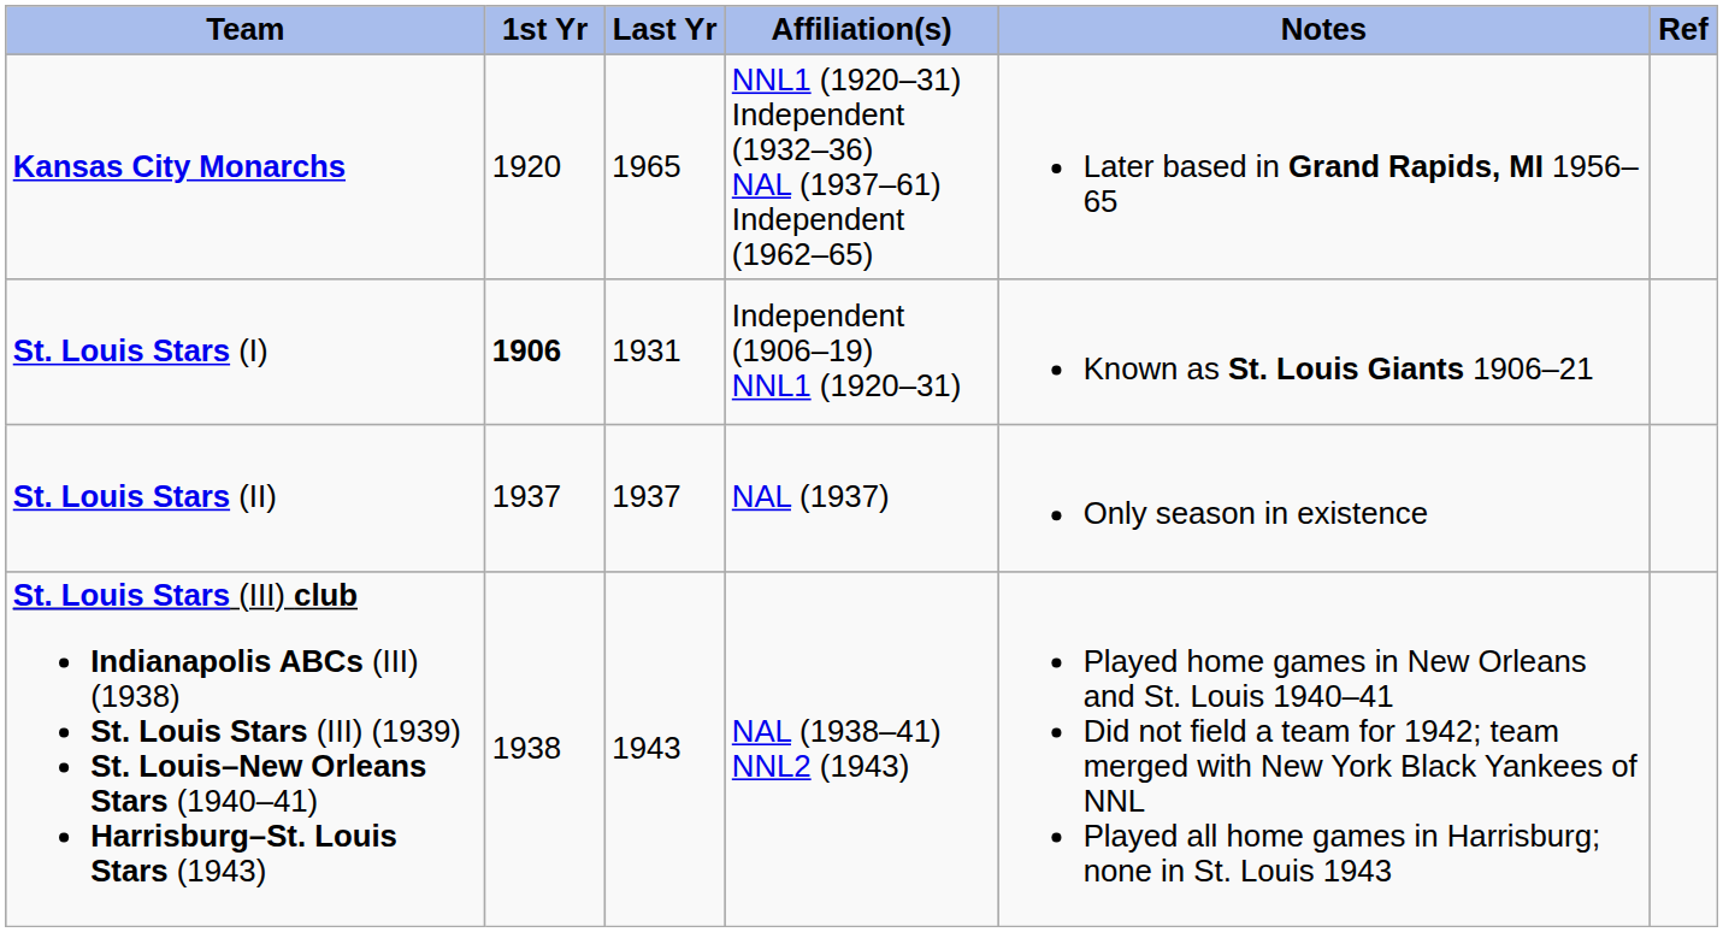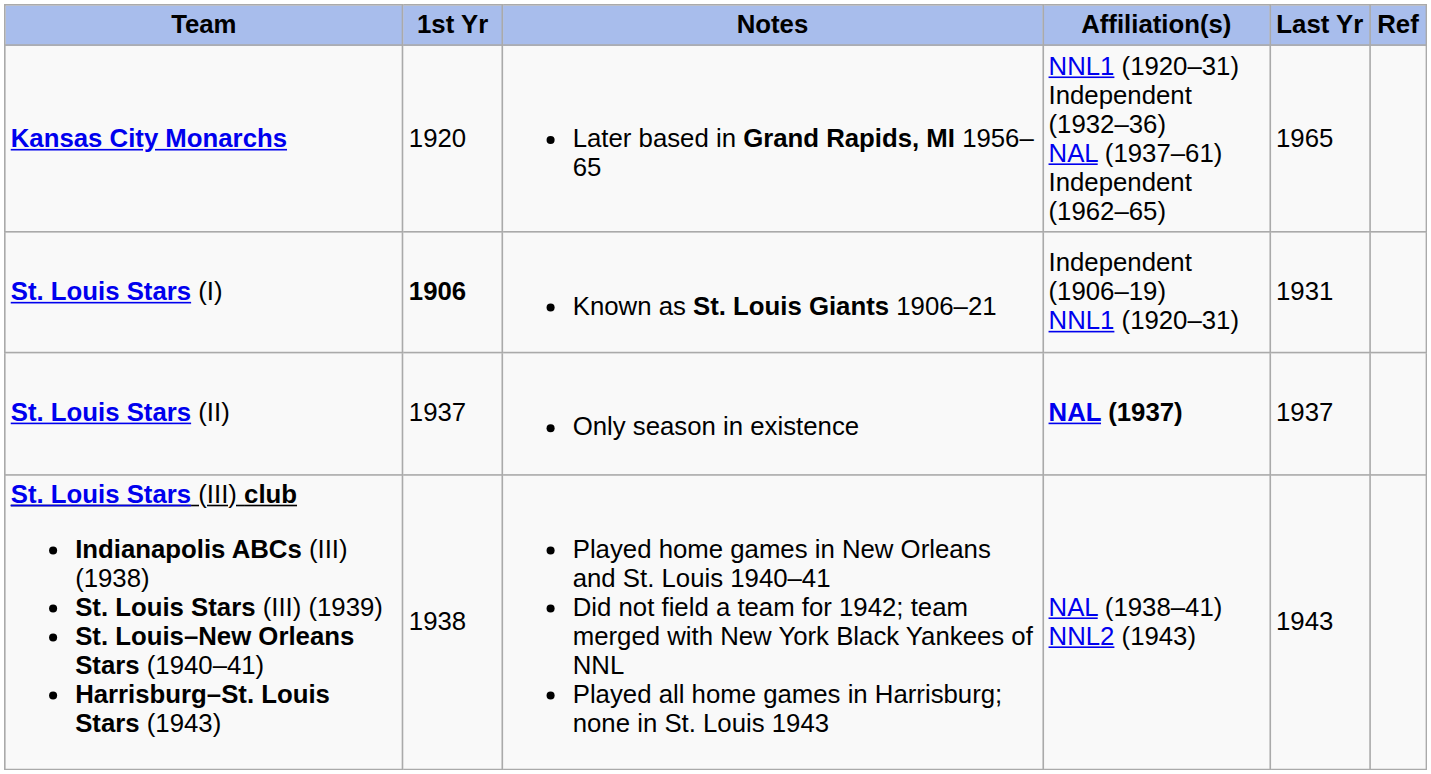columns swapped: Last Yr <-> Notes
St. Louis Stars (II) | Affiliation(s): normal -> bold
